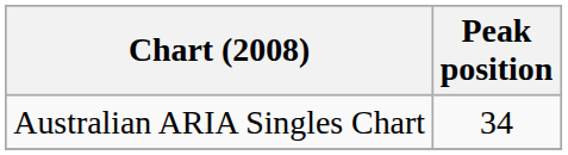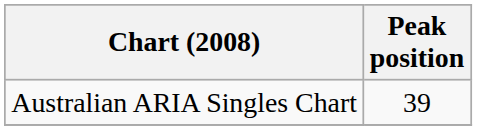Australian ARIA Singles Chart | Peak position: 34 -> 39
